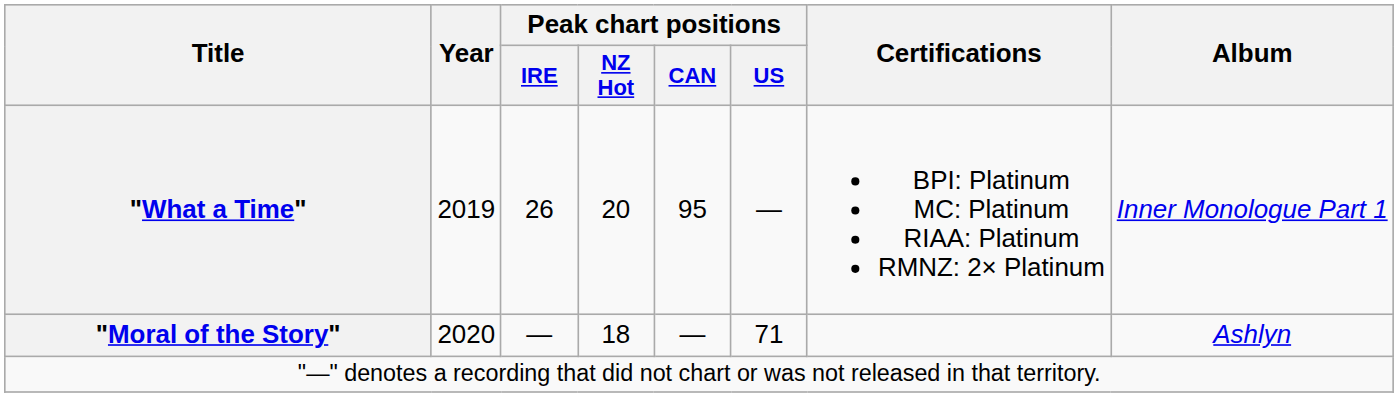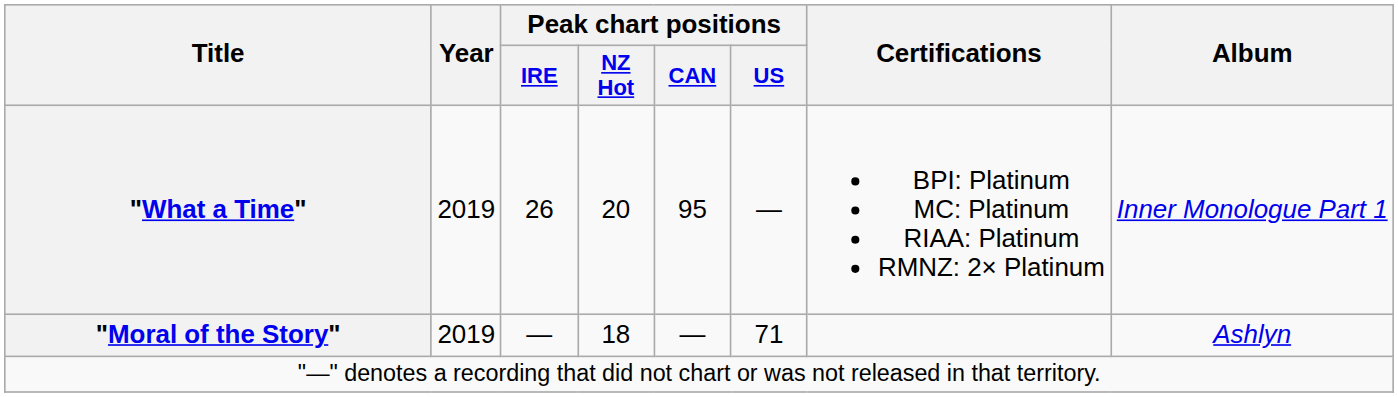"Moral of the Story" | Year: 2020 -> 2019
